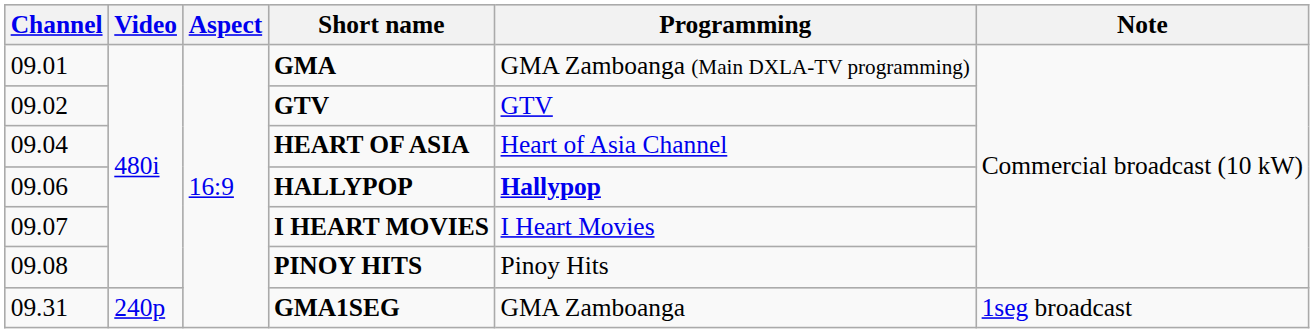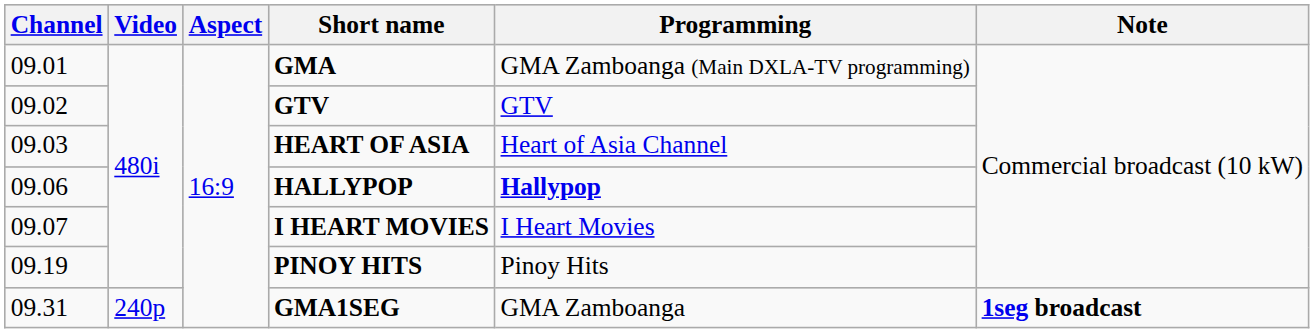HEART OF ASIA | Channel: 09.04 -> 09.03
PINOY HITS | Channel: 09.08 -> 09.19
GMA1SEG | Note: normal -> bold
